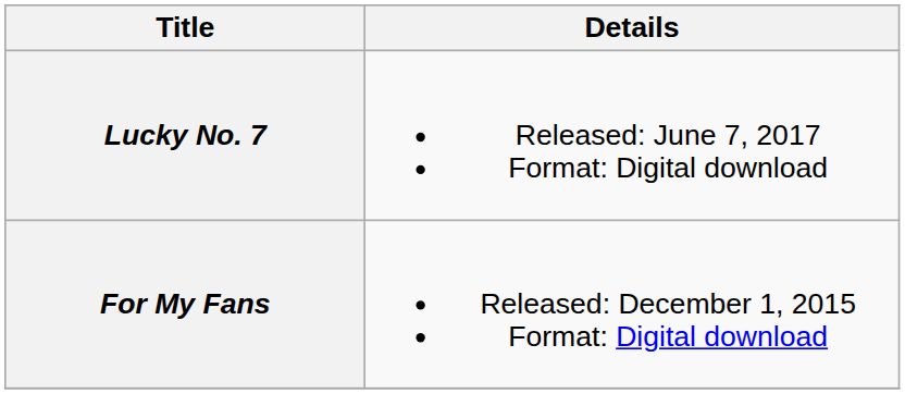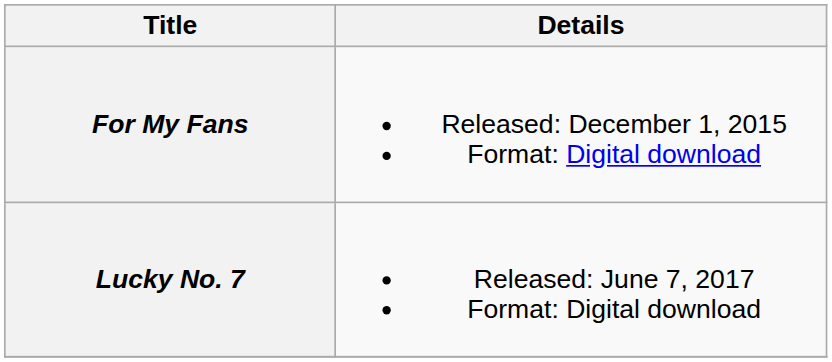rows swapped: For My Fans <-> Lucky No. 7
